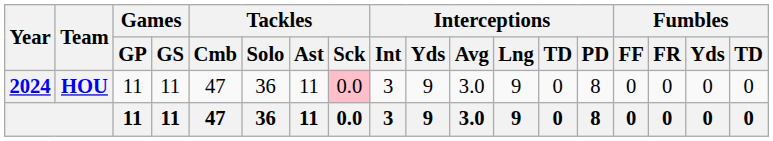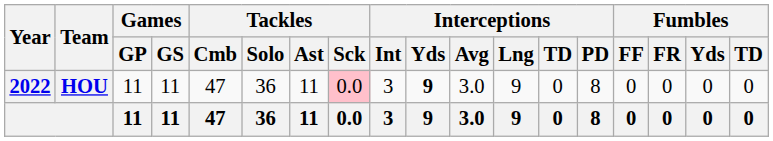HOU | Year: 2024 -> 2022
HOU | Interceptions / Yds: normal -> bold
